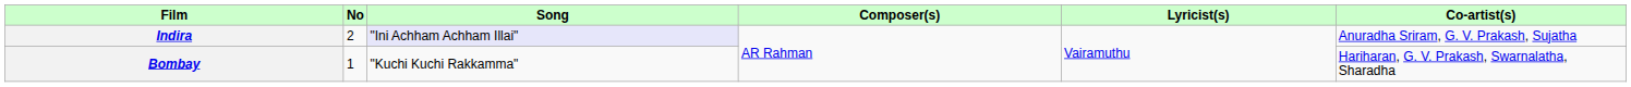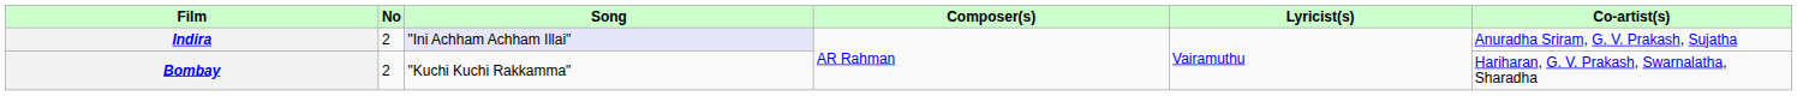Bombay | No: 1 -> 2
